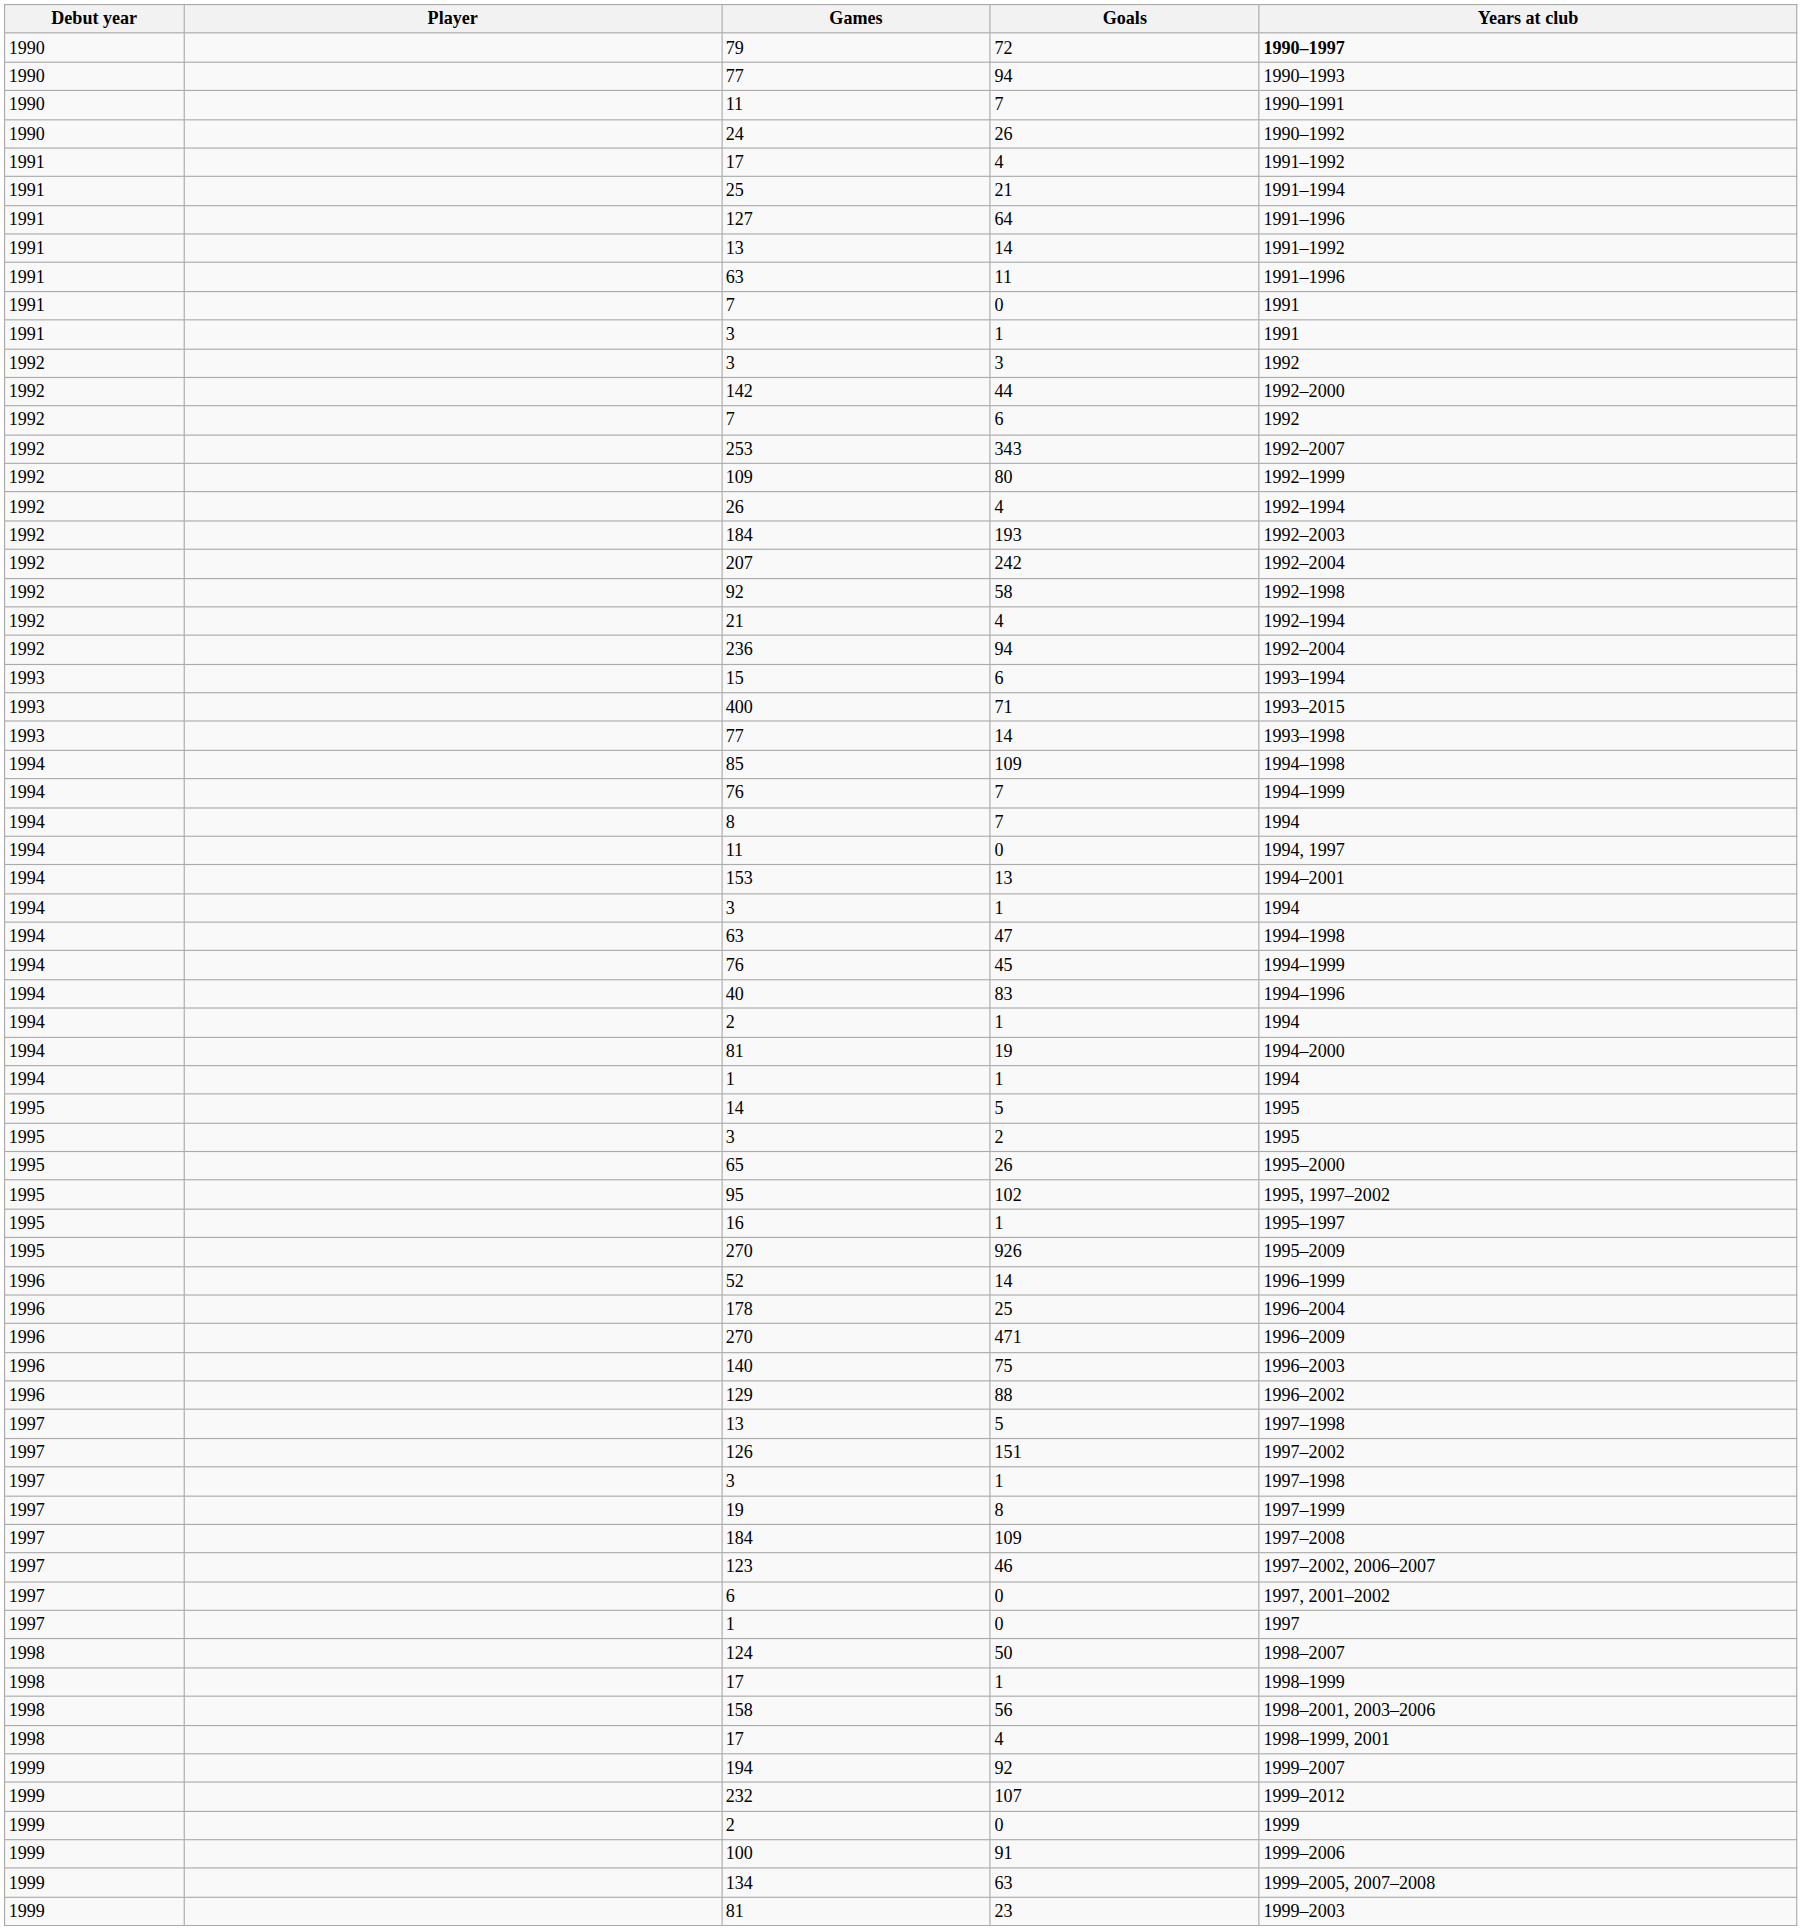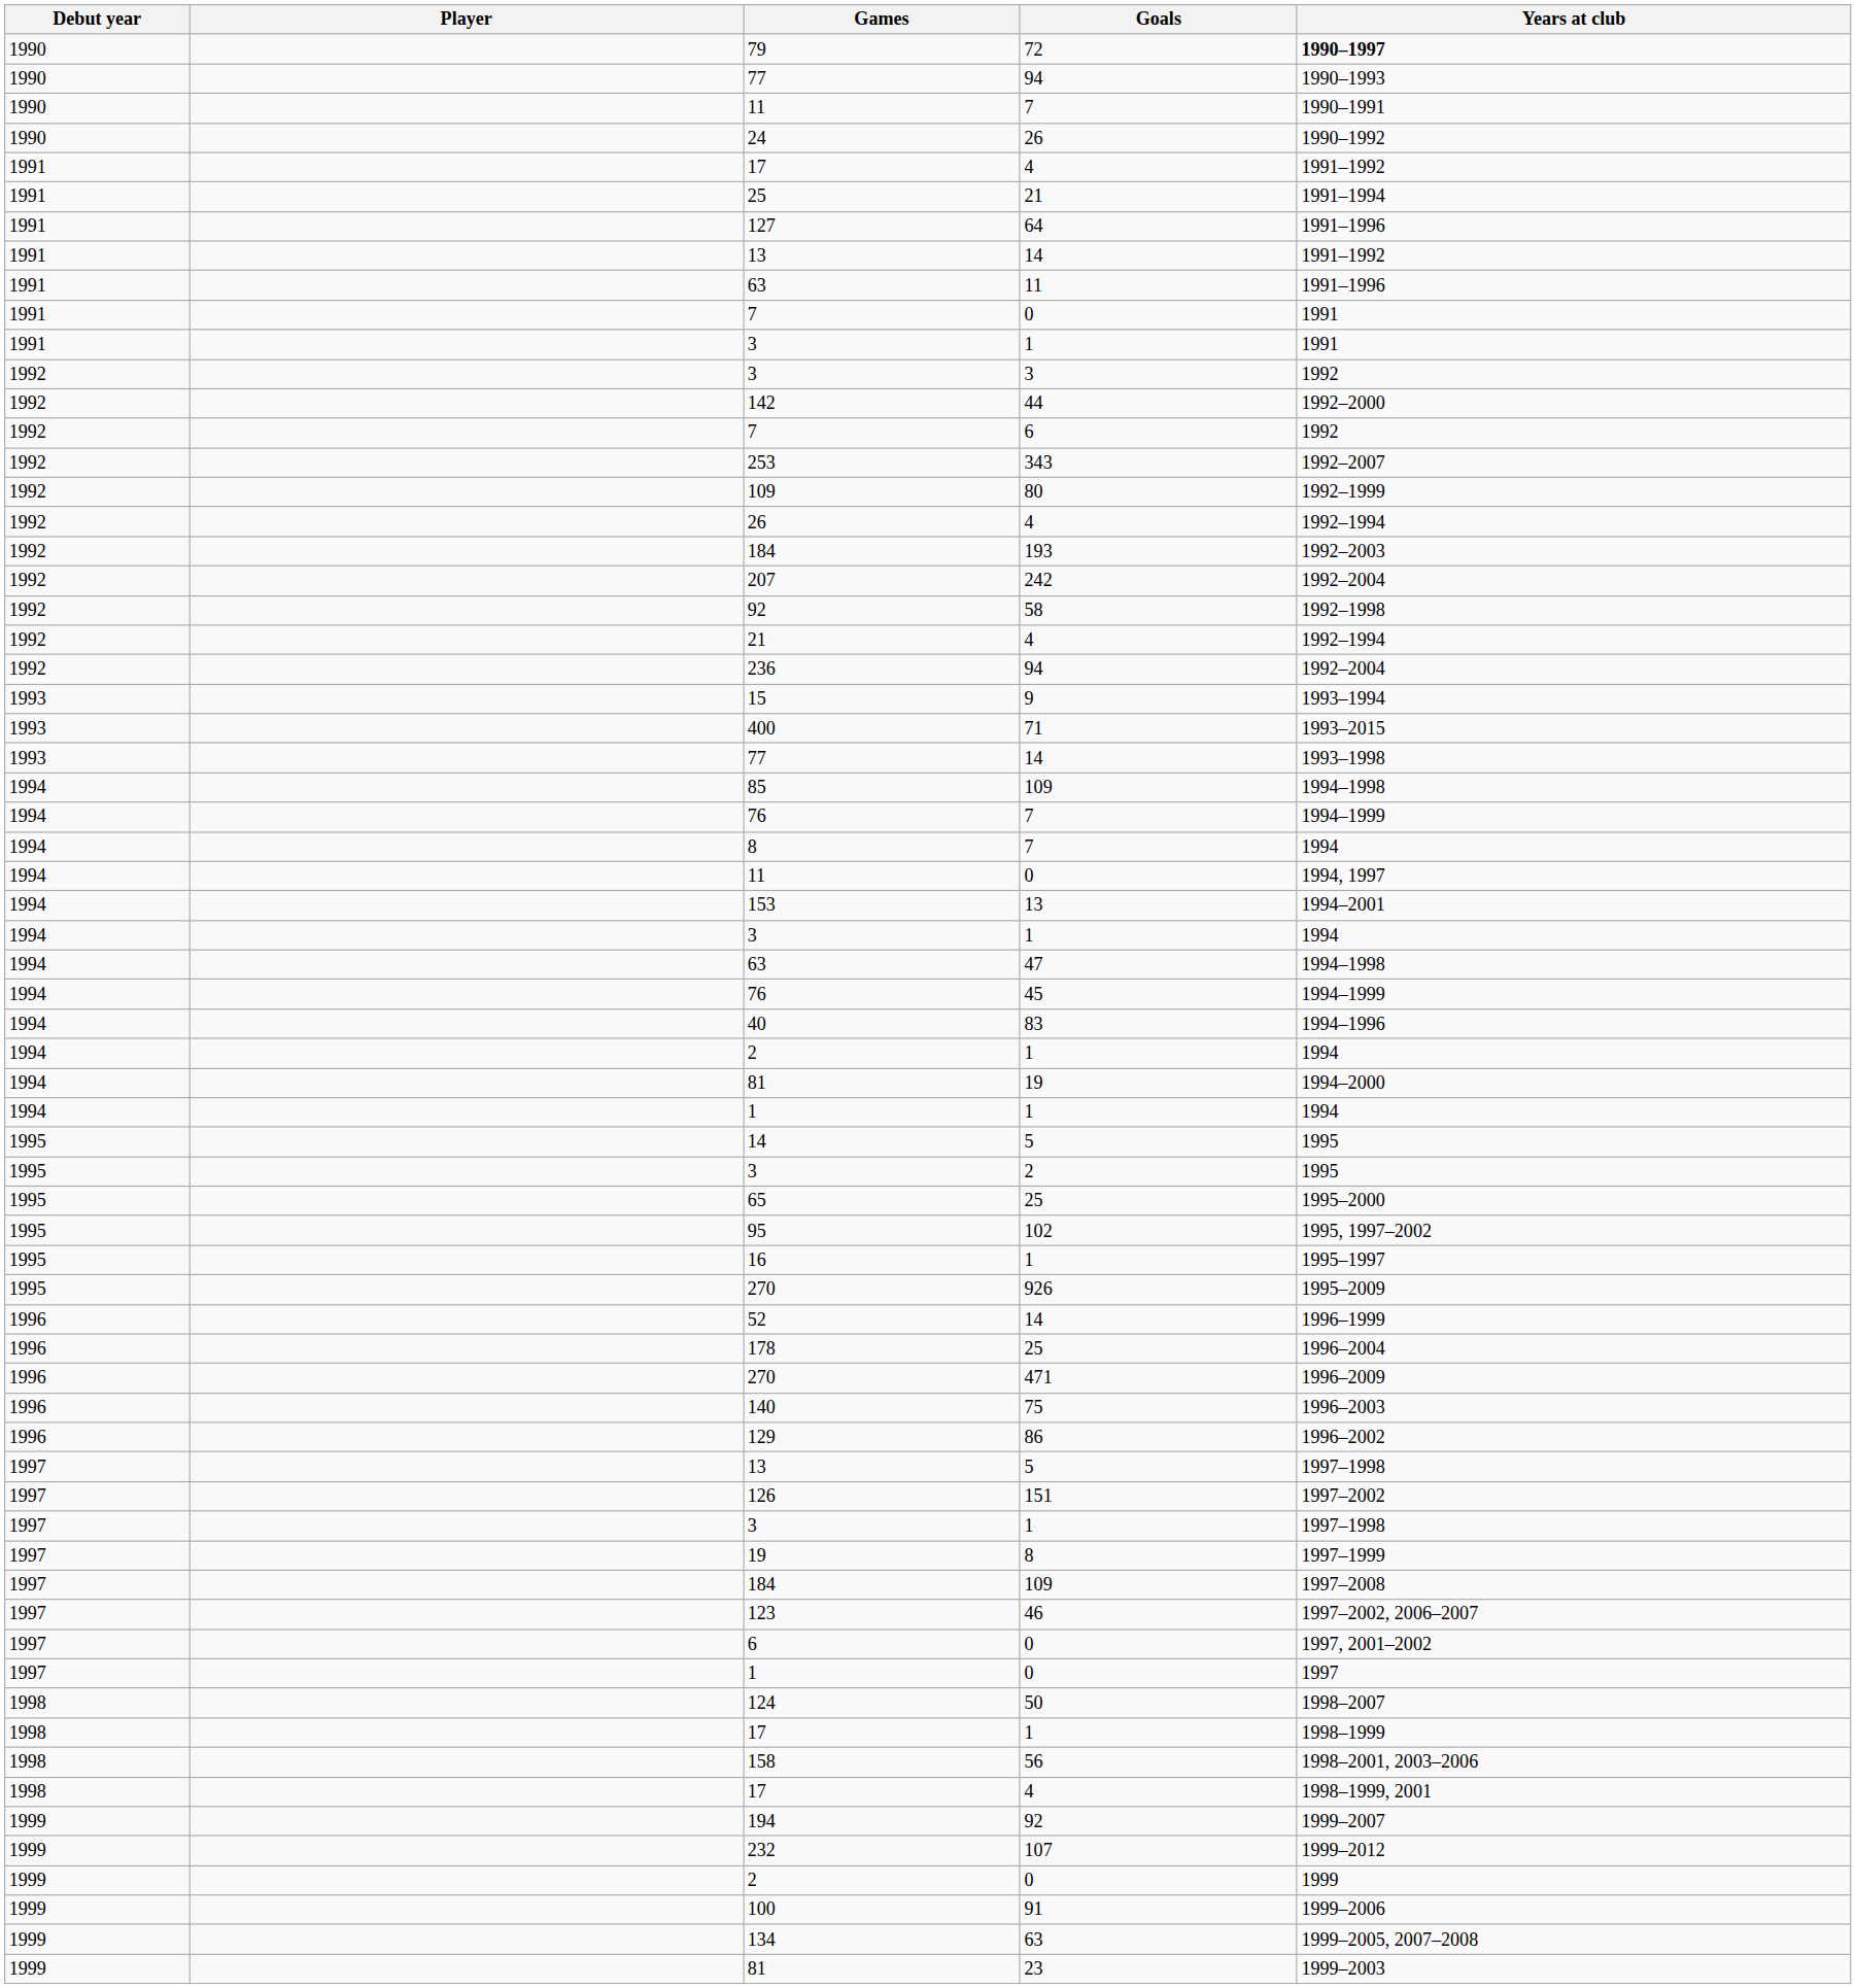15 | Goals: 6 -> 9
65 | Goals: 26 -> 25
129 | Goals: 88 -> 86
